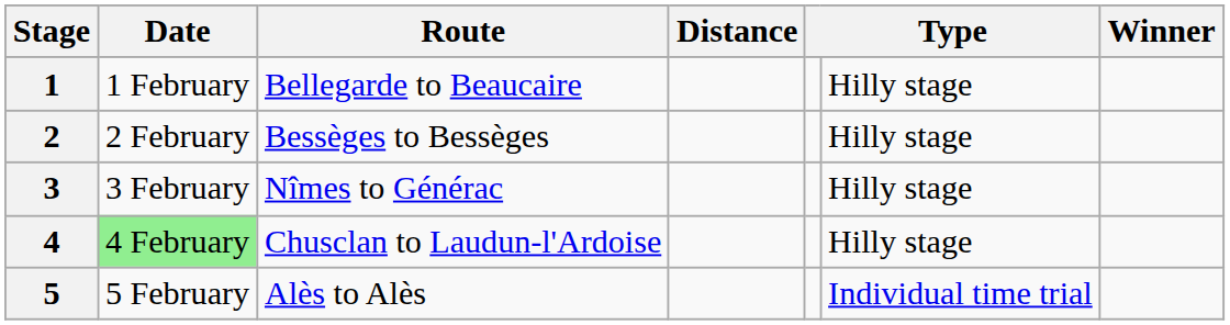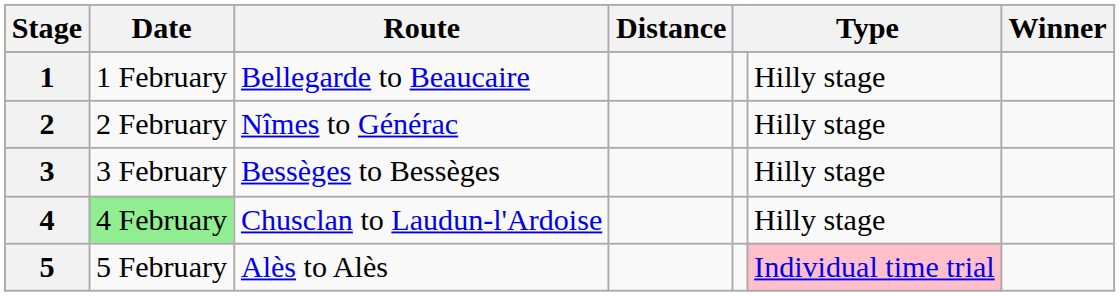2 | Route: Bessèges to Bessèges -> Nîmes to Générac
3 | Route: Nîmes to Générac -> Bessèges to Bessèges
5 | column 6: no background -> pink background
